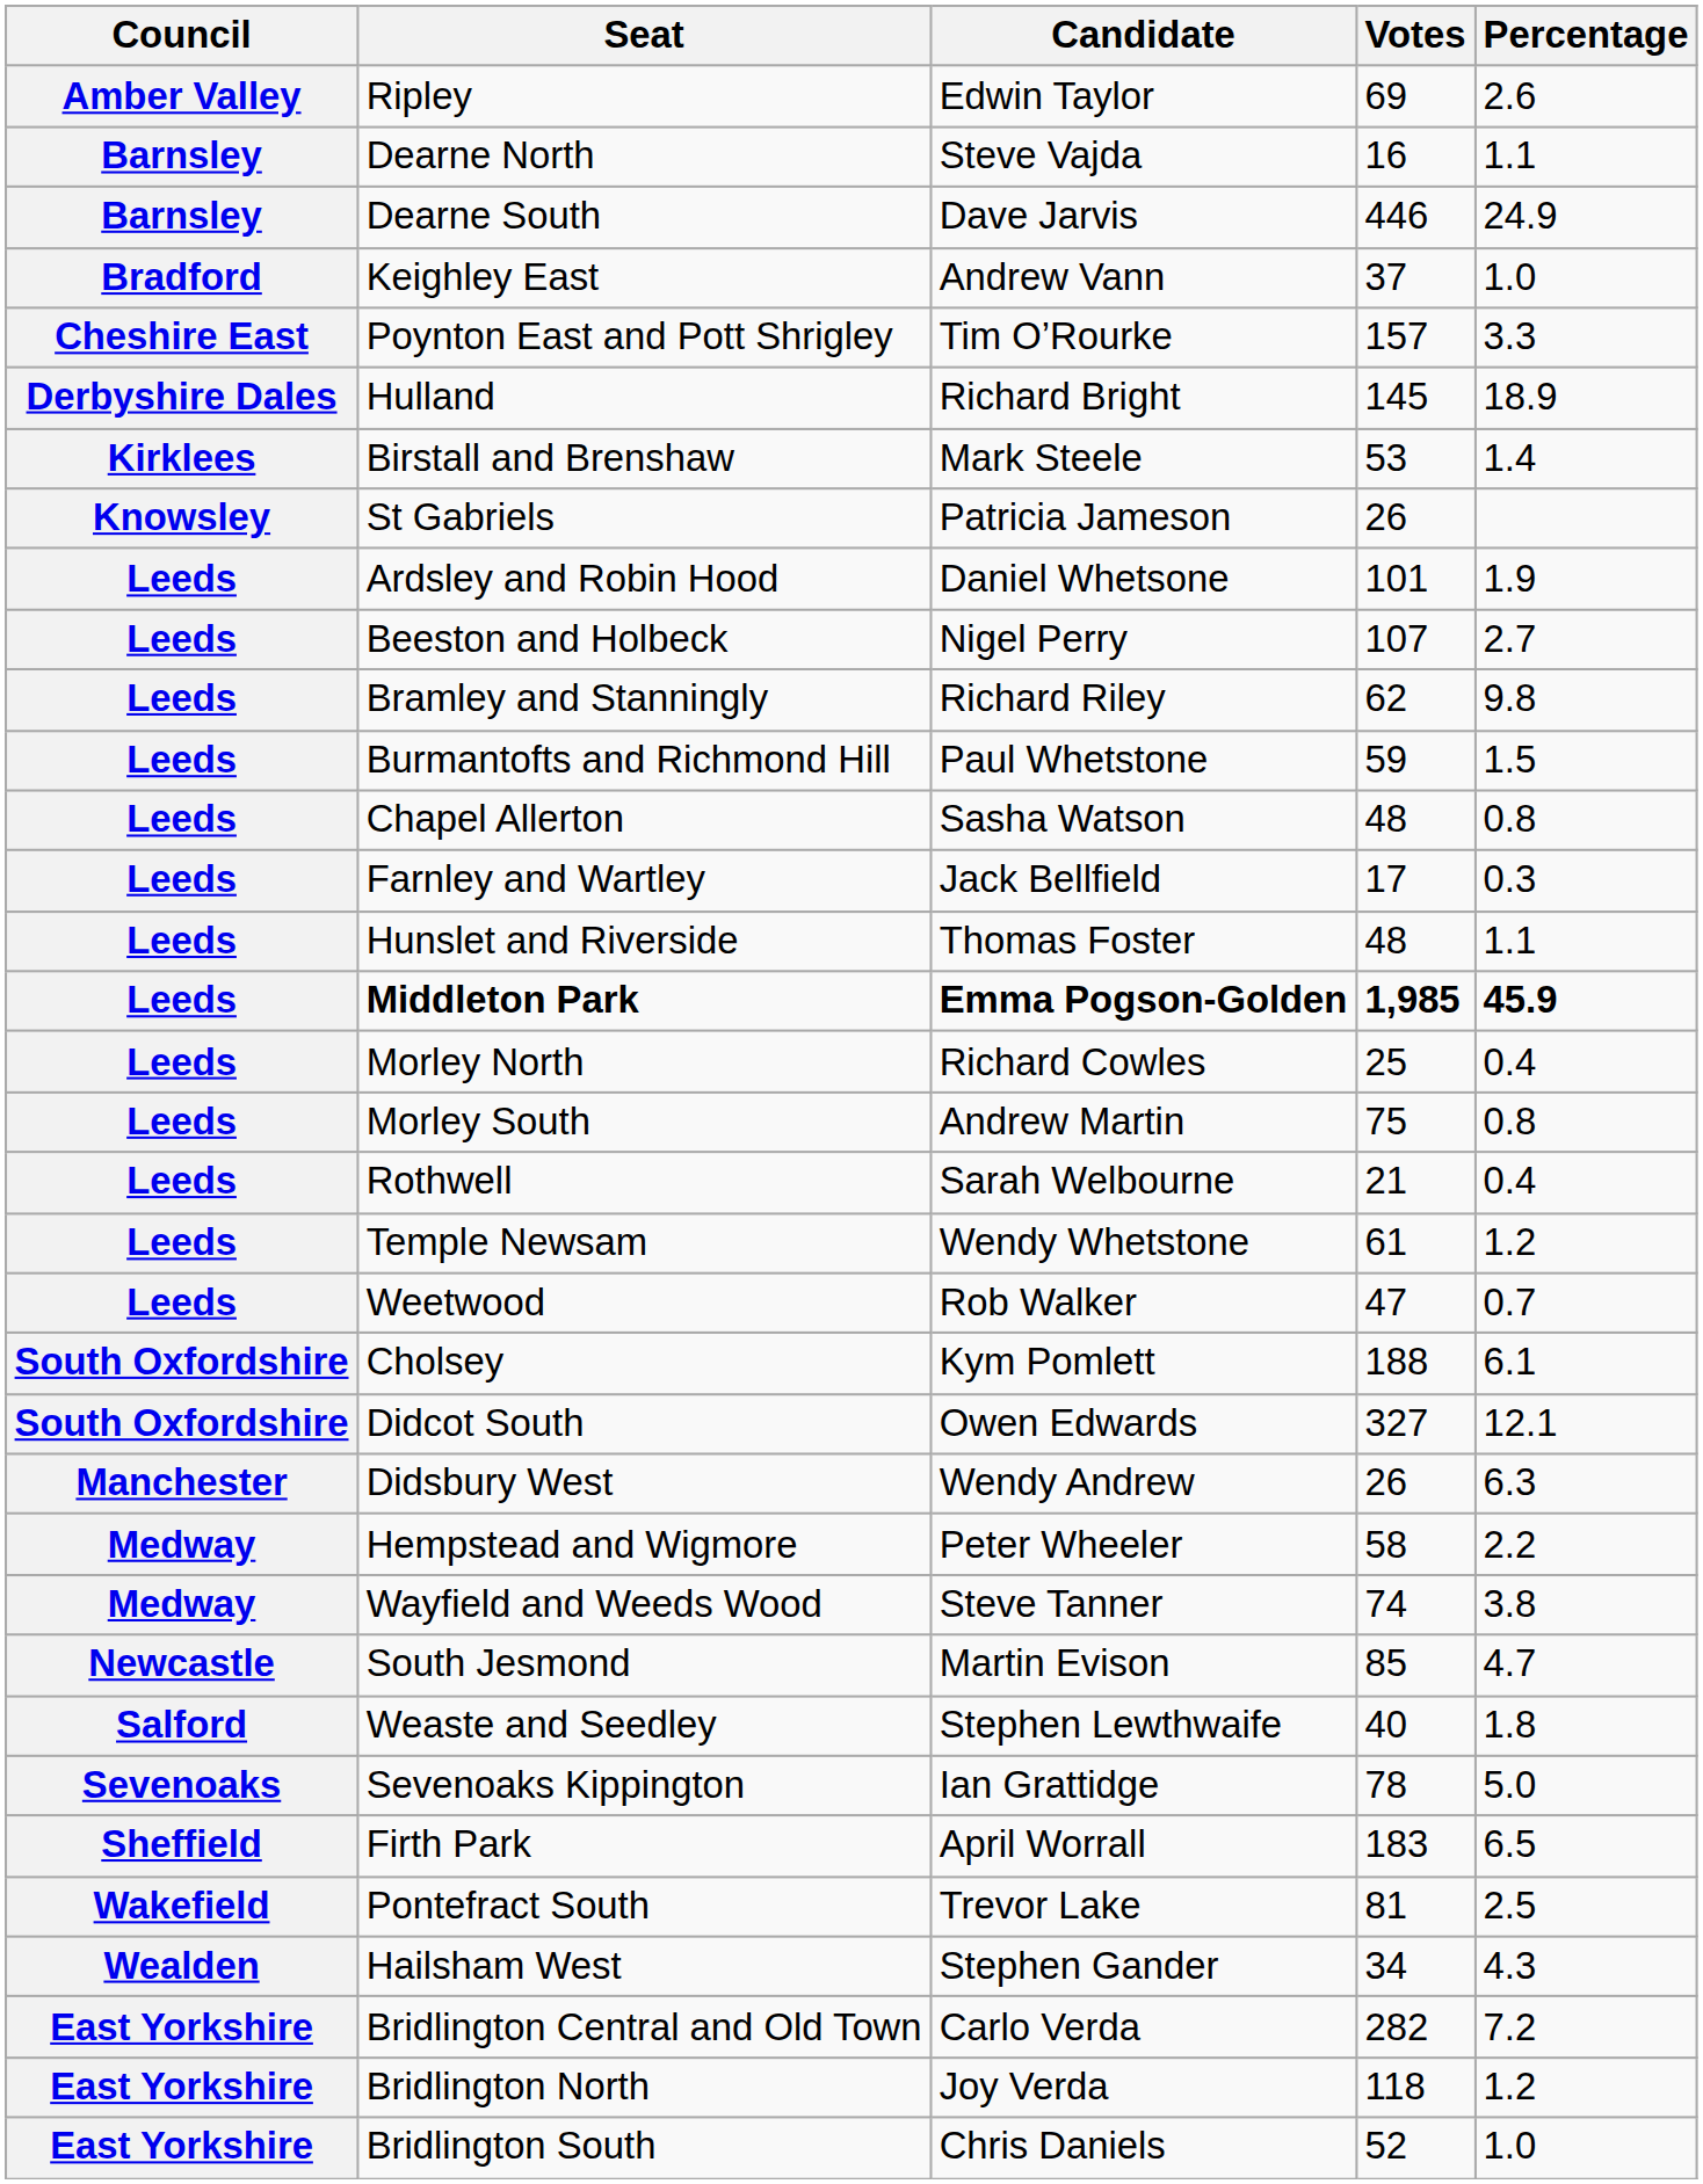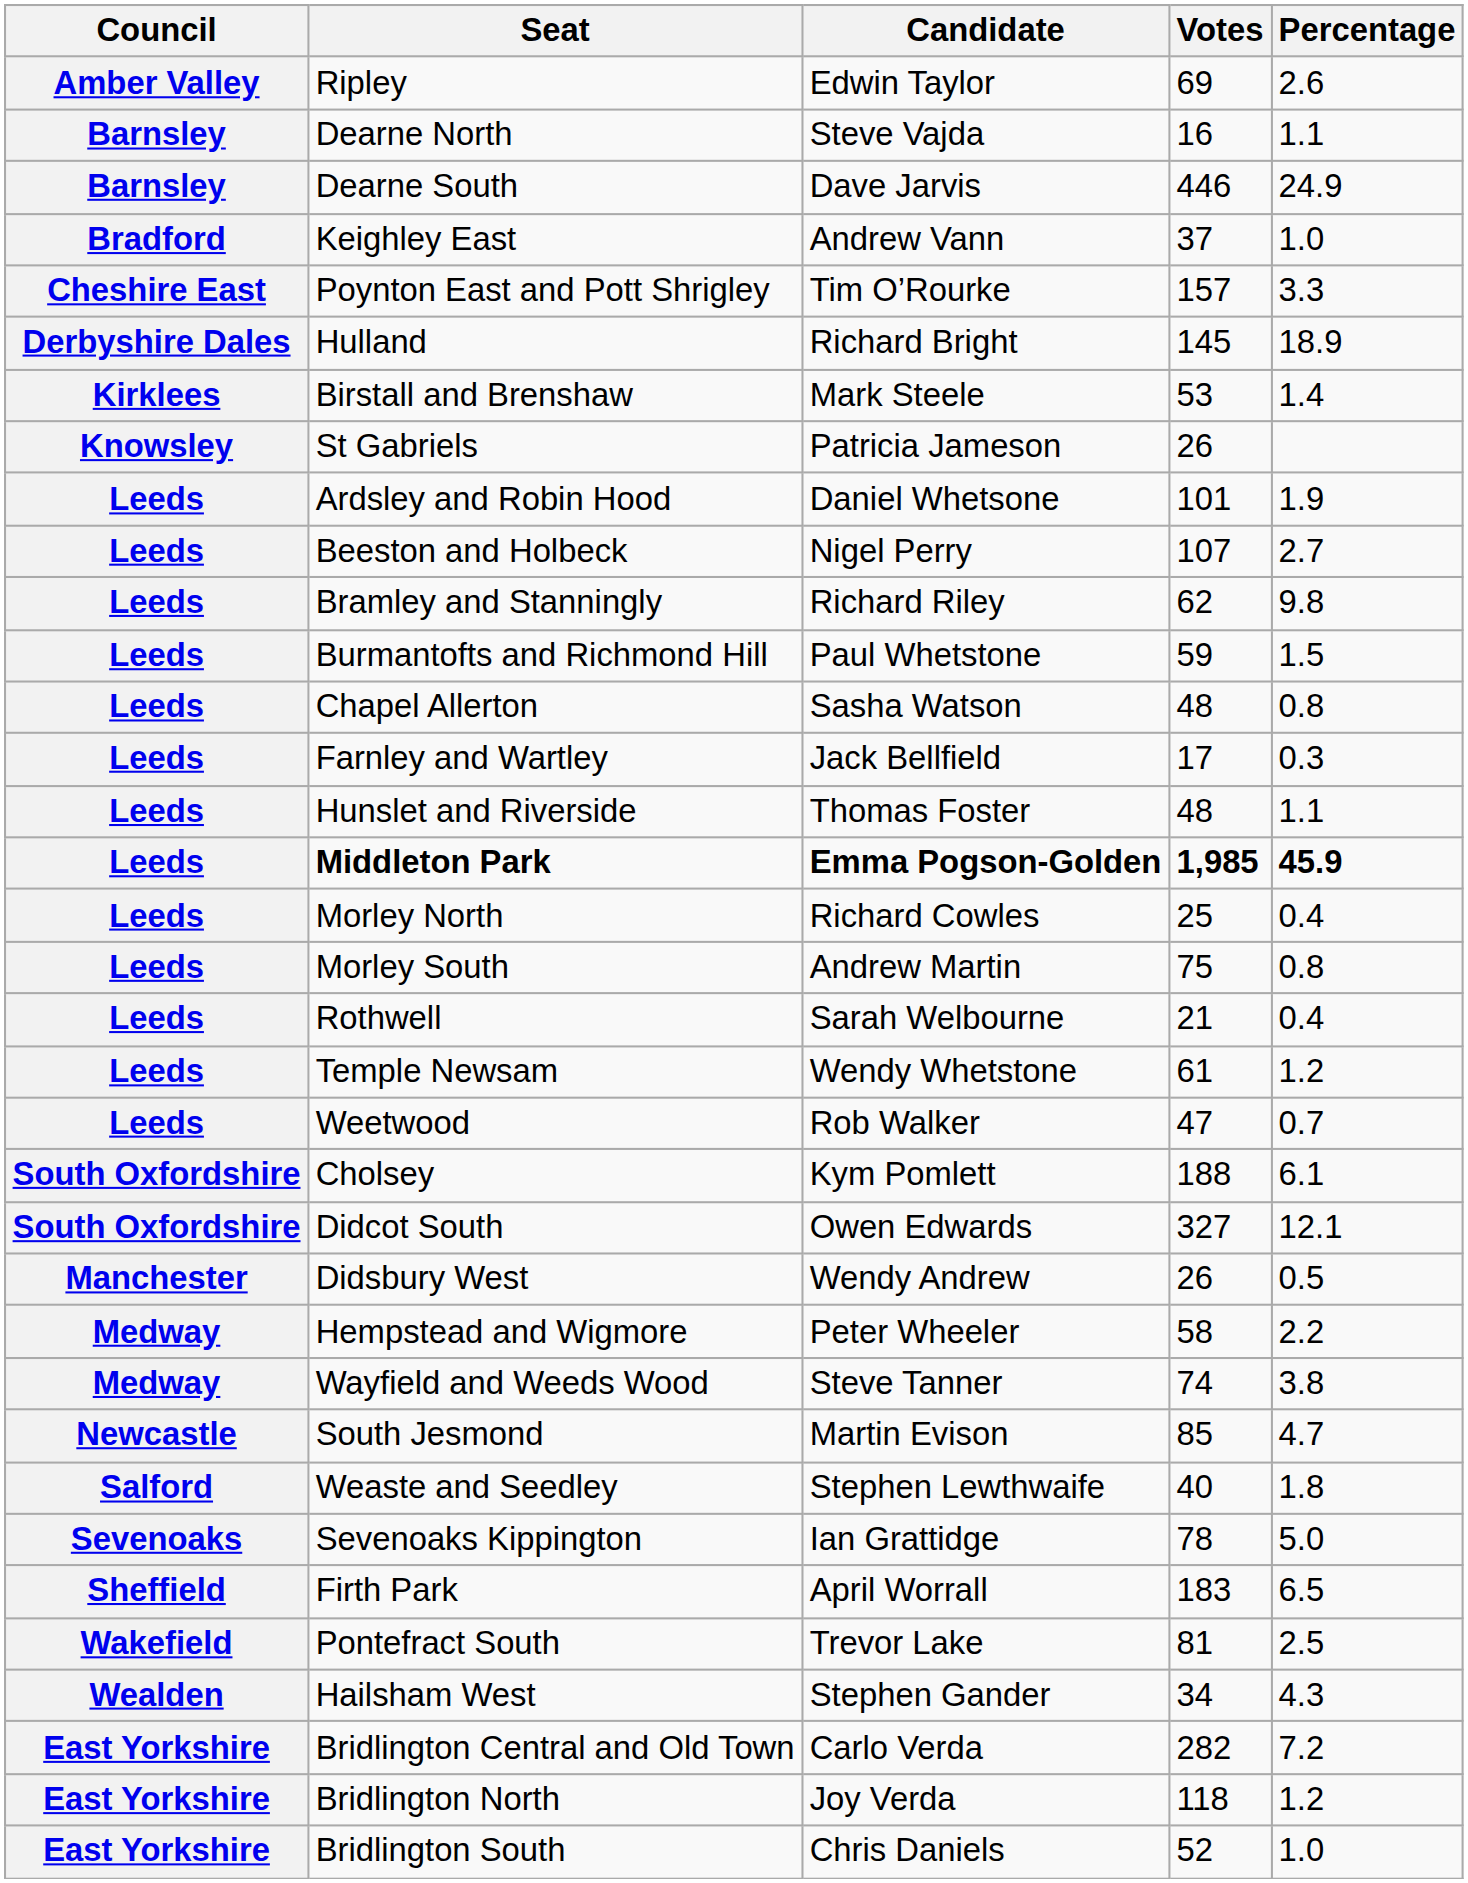Didsbury West | Percentage: 6.3 -> 0.5
